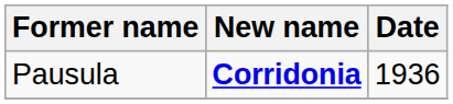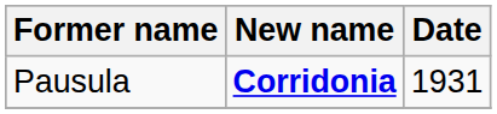Pausula | Date: 1936 -> 1931
